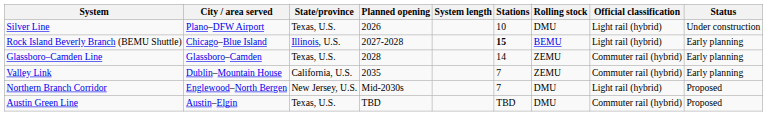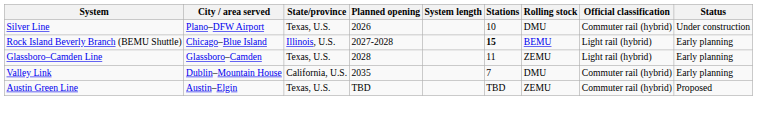Silver Line | Official classification: Light rail (hybrid) -> Commuter rail (hybrid)
Glassboro–Camden Line | Stations: 14 -> 11
Glassboro–Camden Line | Official classification: Commuter rail (hybrid) -> Light rail (hybrid)
Valley Link | Rolling stock: ZEMU -> DMU
- row: Northern Branch Corridor | Englewood–North Bergen | New Jersey, U.S. | Mid-2030s | 7 | DMU | Light rail (hybrid) | Proposed
Austin Green Line | Rolling stock: DMU -> ZEMU
